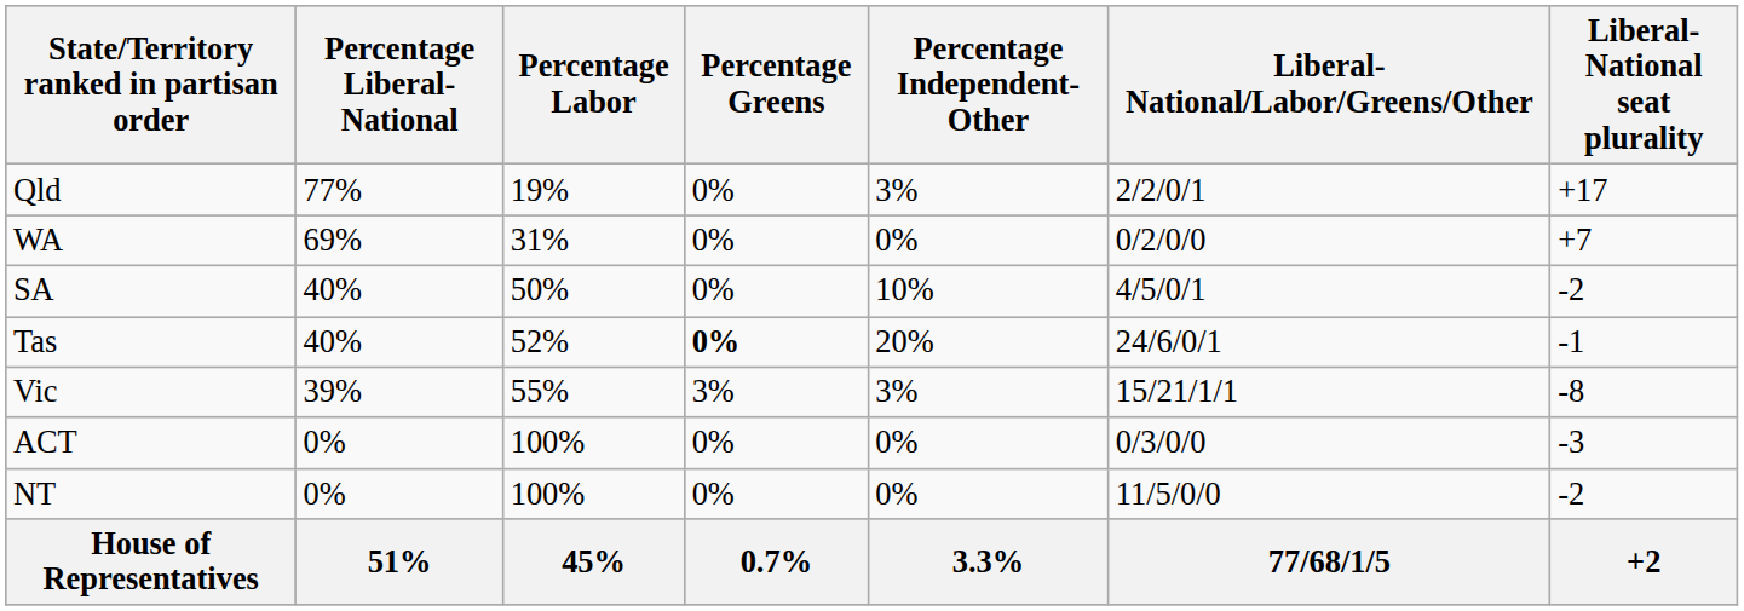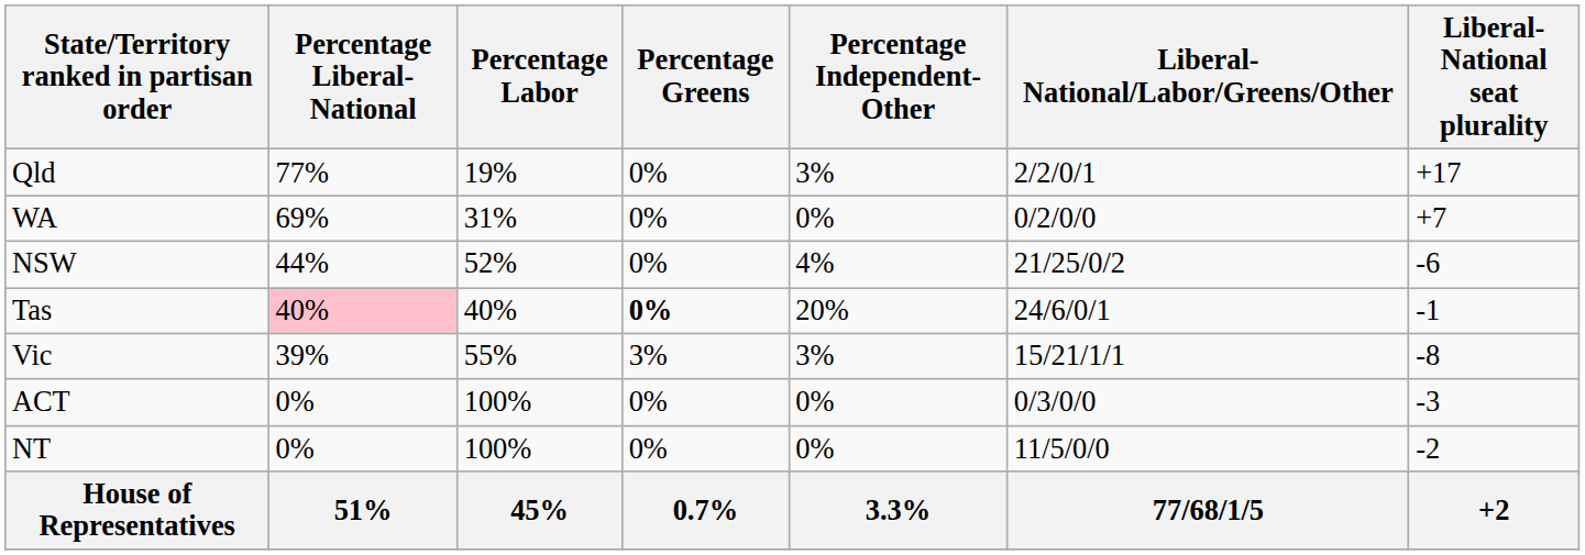+ row: NSW | 44% | 52% | 0% | 4% | 21/25/0/2 | -6
- row: SA | 40% | 50% | 0% | 10% | 4/5/0/1 | -2
Tas | Percentage Liberal-National: no background -> pink background
Tas | Percentage Labor: 52% -> 40%
